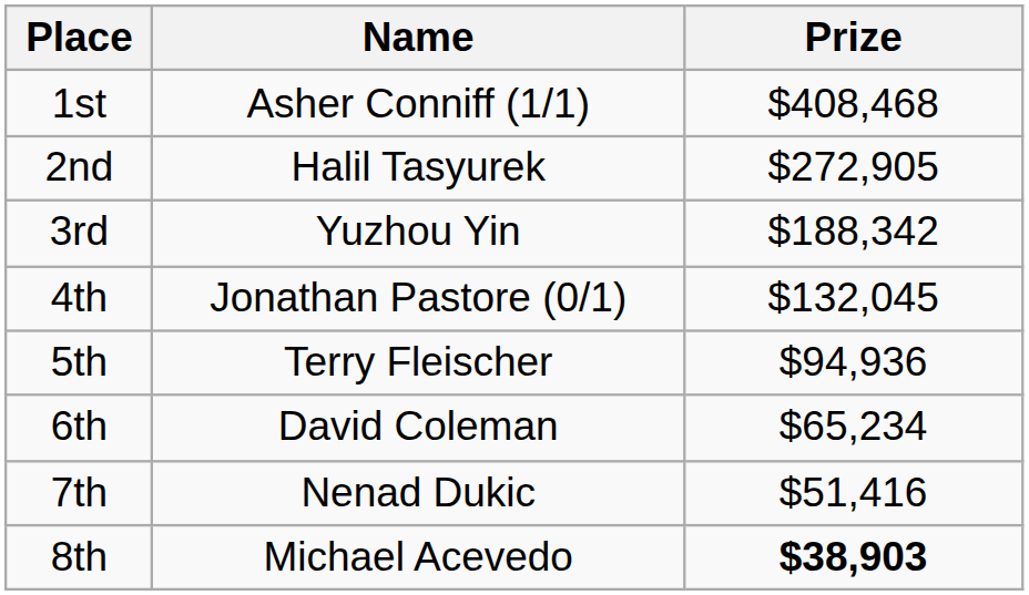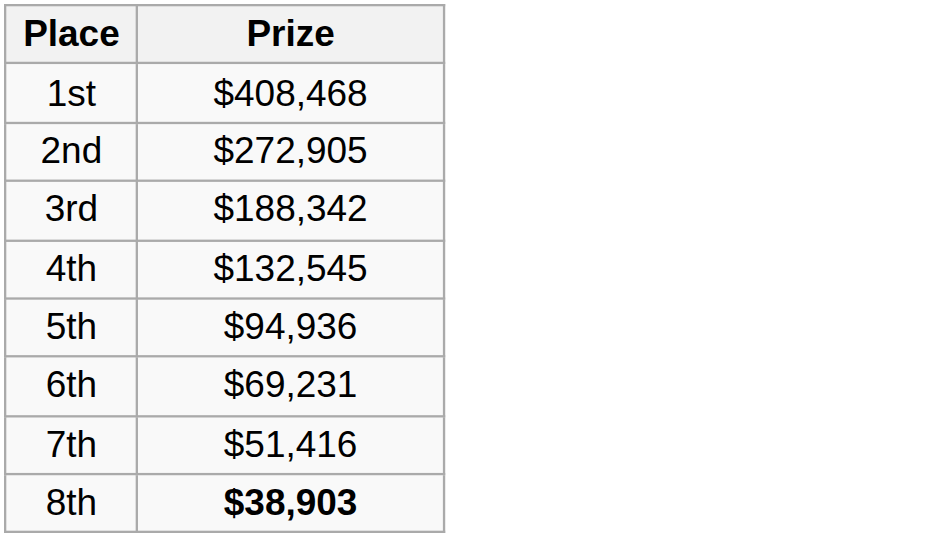- column: Name | Asher Conniff (1/1) | Halil Tasyurek | Yuzhou Yin | Jonathan Pastore (0/1) | Terry Fleischer | David Coleman | Nenad Dukic | Michael Acevedo
4th | Prize: $132,045 -> $132,545
6th | Prize: $65,234 -> $69,231
